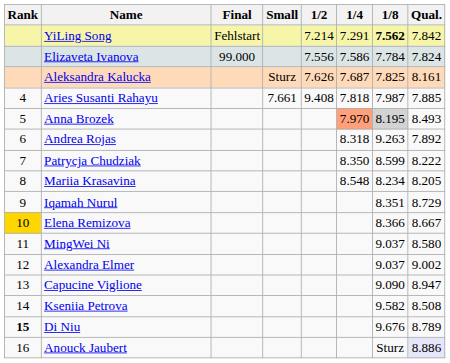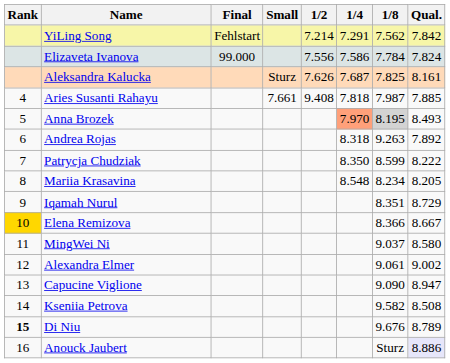YiLing Song | 1/8: bold -> normal
Alexandra Elmer | 1/8: 9.037 -> 9.061
